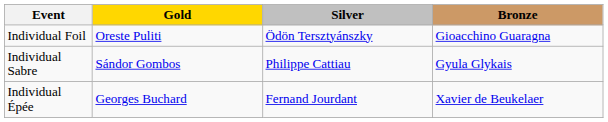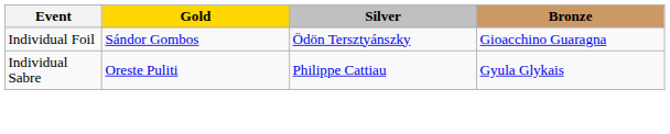Individual Foil | Gold: Oreste Puliti -> Sándor Gombos
Individual Sabre | Gold: Sándor Gombos -> Oreste Puliti
- row: Individual Épée | Georges Buchard | Fernand Jourdant | Xavier de Beukelaer
